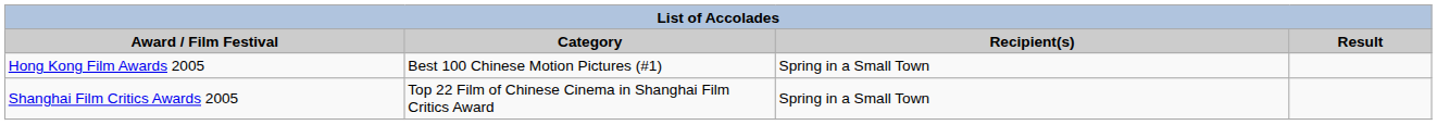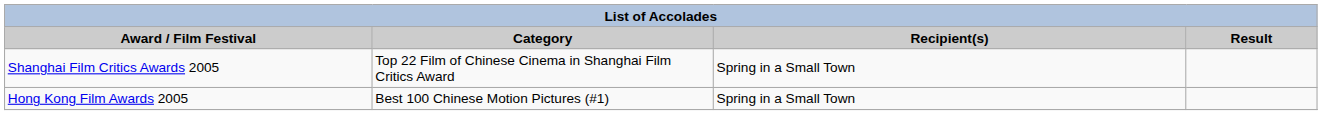rows swapped: Shanghai Film Critics Awards 2005 <-> Hong Kong Film Awards 2005
